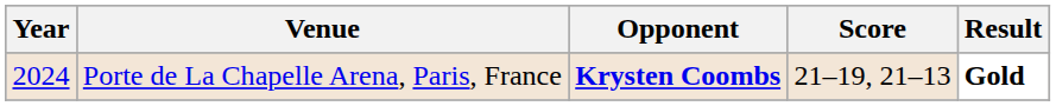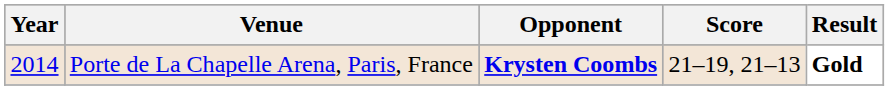Porte de La Chapelle Arena, Paris, France | Year: 2024 -> 2014
